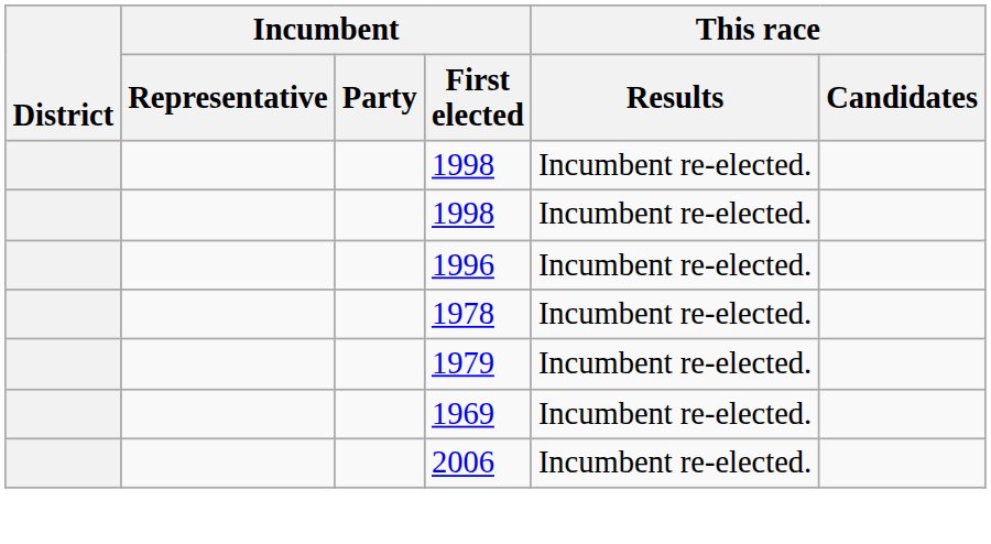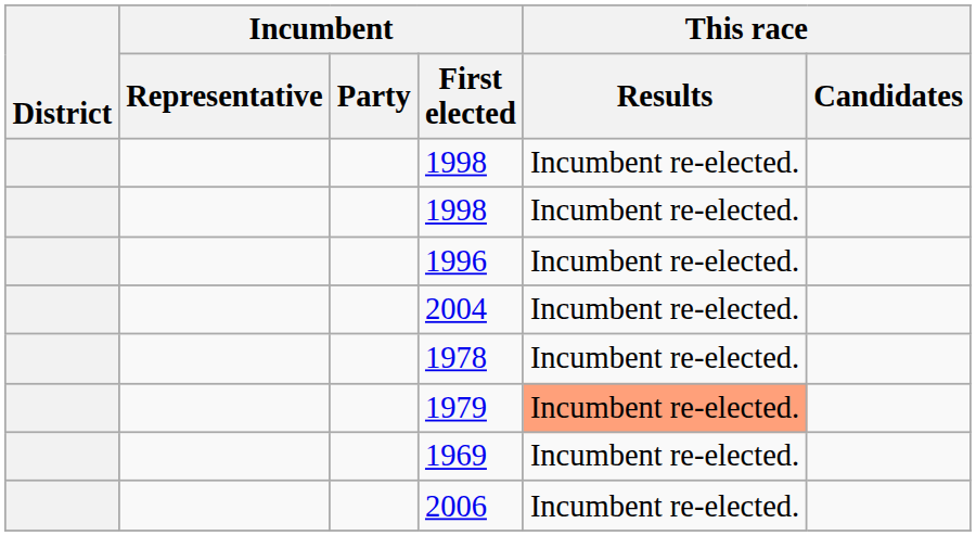+ row: 2004 | Incumbent re-elected.
1979 | This race / Results: no background -> lightsalmon background
